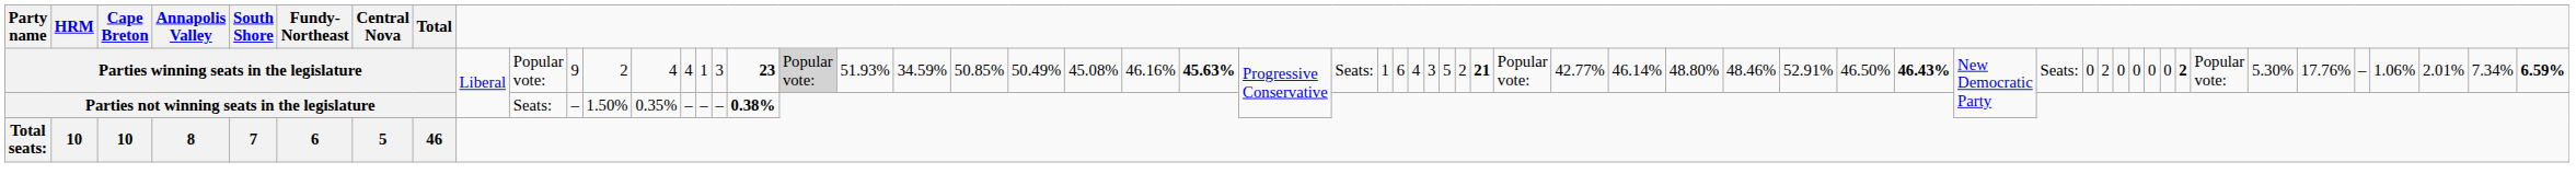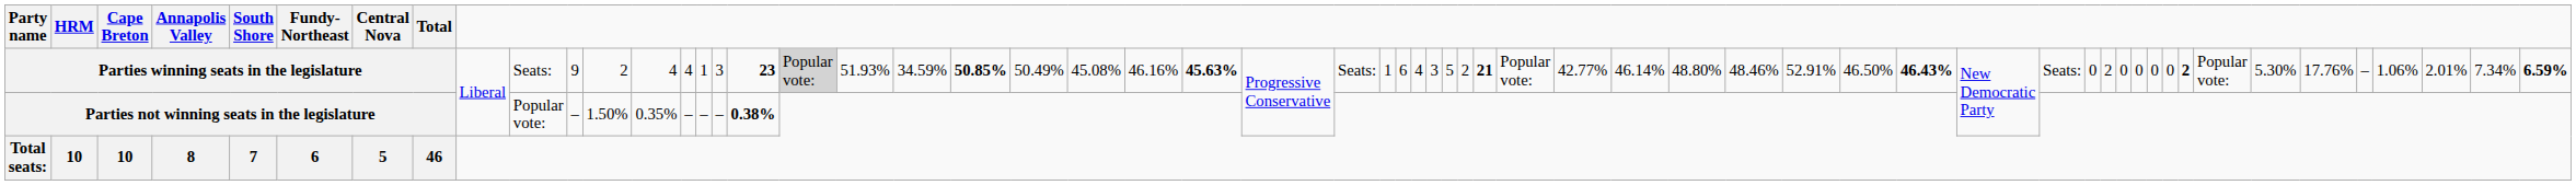Parties winning seats in the legislature | column 12: Popular vote: -> Seats:
Parties winning seats in the legislature | column 23: normal -> bold
Parties not winning seats in the legislature | column 12: Seats: -> Popular vote:
